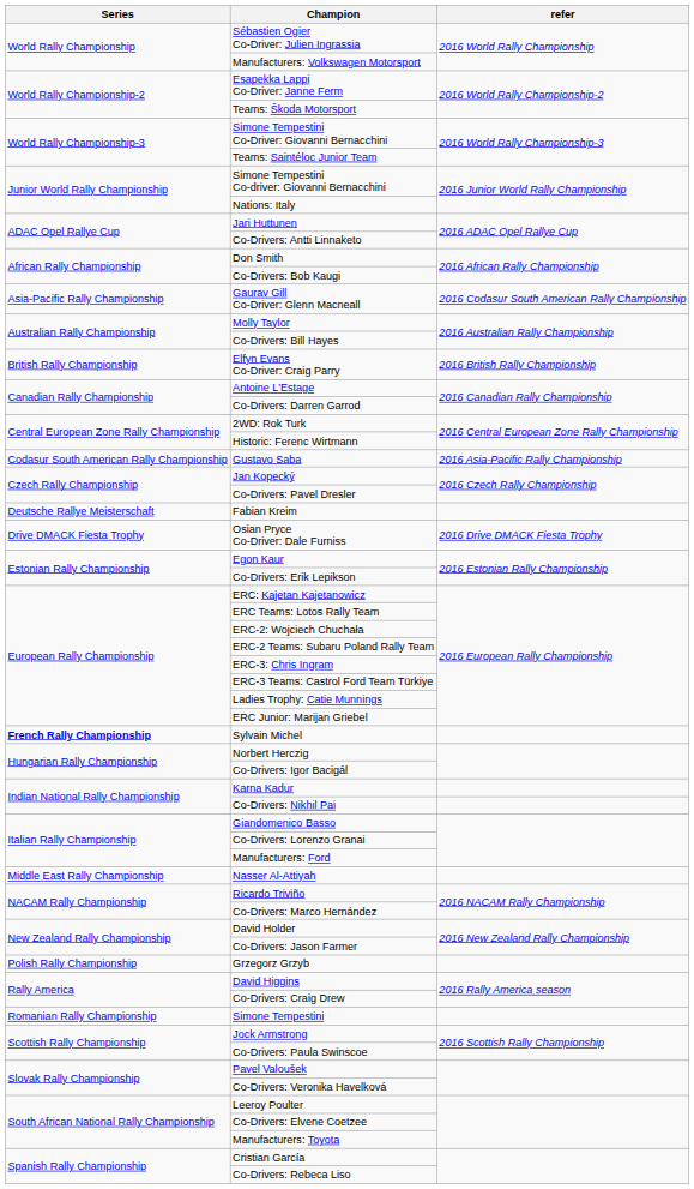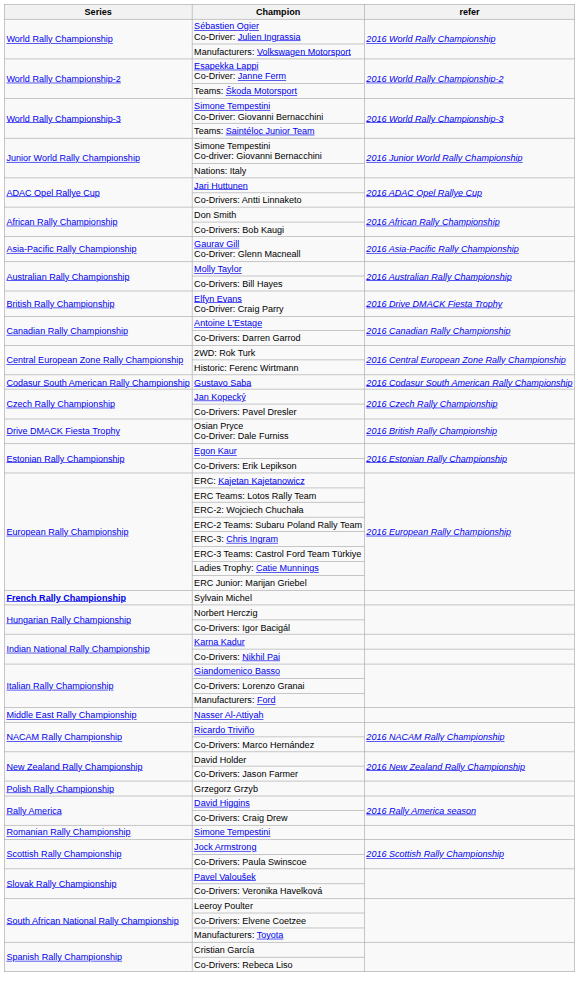Gaurav Gill Co-Driver: Glenn Macneall | refer: 2016 Codasur South American Rally Championship -> 2016 Asia-Pacific Rally Championship
Elfyn Evans Co-Driver: Craig Parry | refer: 2016 British Rally Championship -> 2016 Drive DMACK Fiesta Trophy
Gustavo Saba | refer: 2016 Asia-Pacific Rally Championship -> 2016 Codasur South American Rally Championship
- row: Deutsche Rallye Meisterschaft | Fabian Kreim
Osian Pryce Co-Driver: Dale Furniss | refer: 2016 Drive DMACK Fiesta Trophy -> 2016 British Rally Championship
